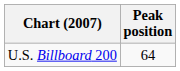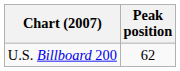U.S. Billboard 200 | Peak position: 64 -> 62
